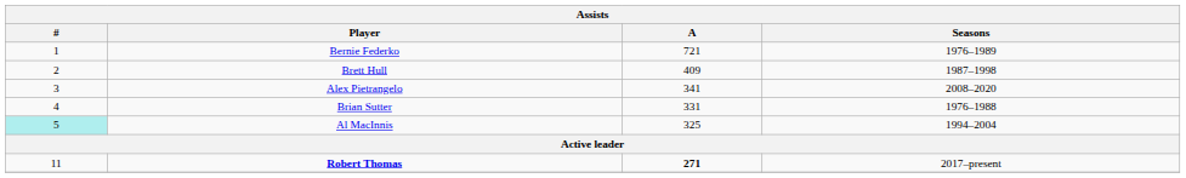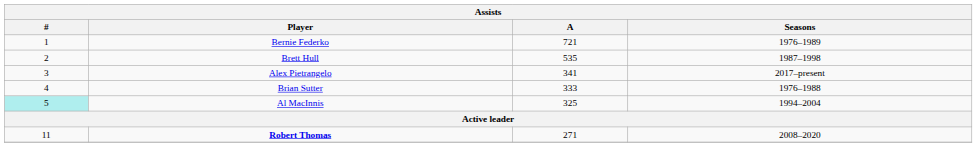Brett Hull | A: 409 -> 535
Alex Pietrangelo | Seasons: 2008–2020 -> 2017–present
Brian Sutter | A: 331 -> 333
Robert Thomas | A: bold -> normal
Robert Thomas | Seasons: 2017–present -> 2008–2020
